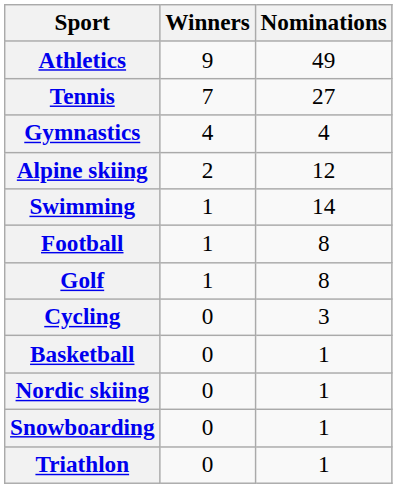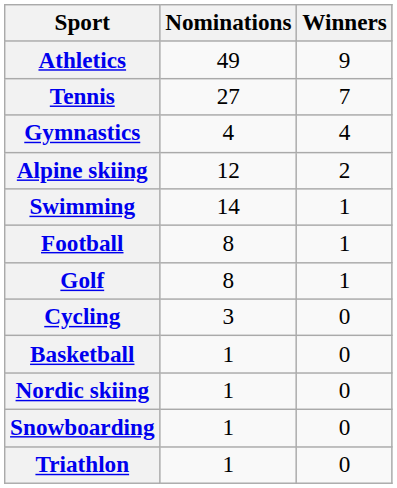columns swapped: Winners <-> Nominations
